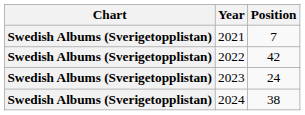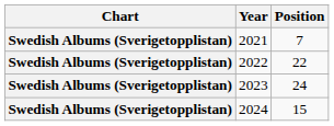2022 | Position: 42 -> 22
2024 | Position: 38 -> 15
